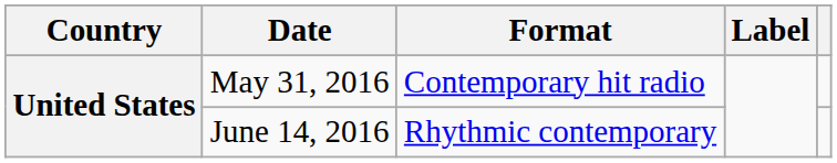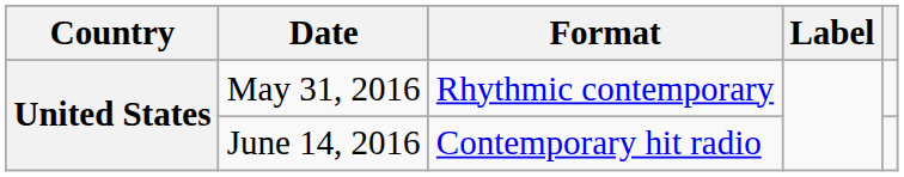May 31, 2016 | Format: Contemporary hit radio -> Rhythmic contemporary
June 14, 2016 | Format: Rhythmic contemporary -> Contemporary hit radio
